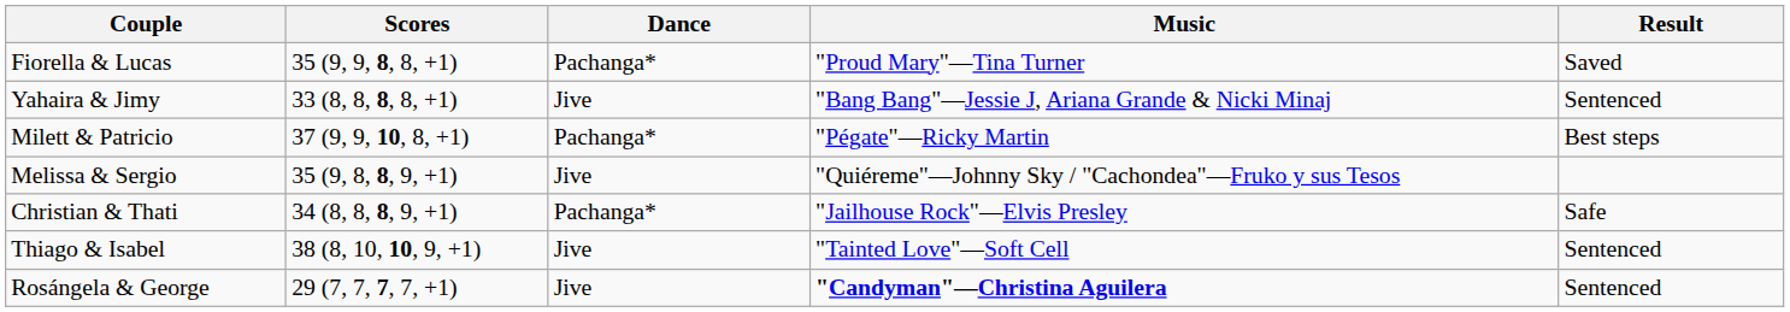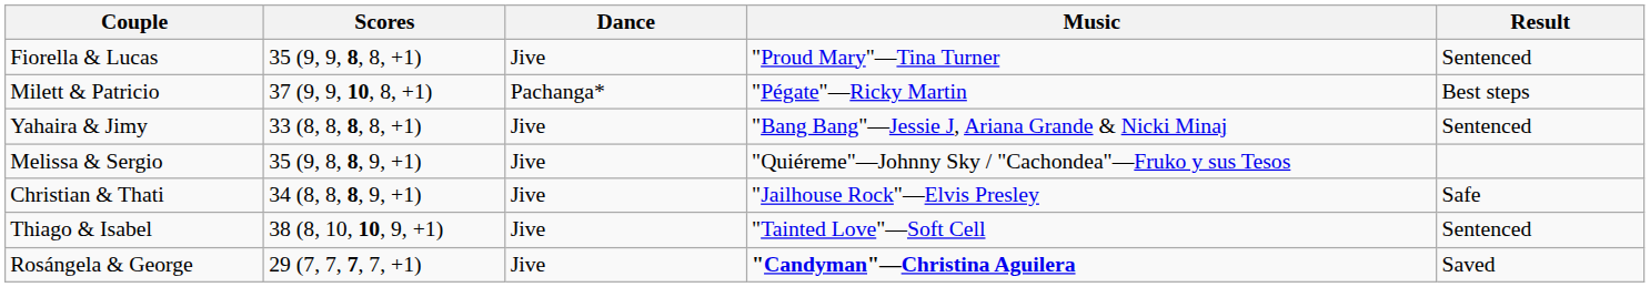Fiorella & Lucas | Dance: Pachanga* -> Jive
Fiorella & Lucas | Result: Saved -> Sentenced
rows swapped: Yahaira & Jimy <-> Milett & Patricio
Christian & Thati | Dance: Pachanga* -> Jive
Rosángela & George | Result: Sentenced -> Saved
